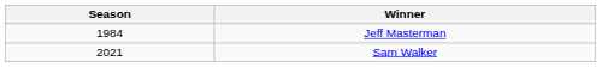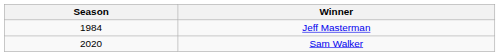Sam Walker | Season: 2021 -> 2020
